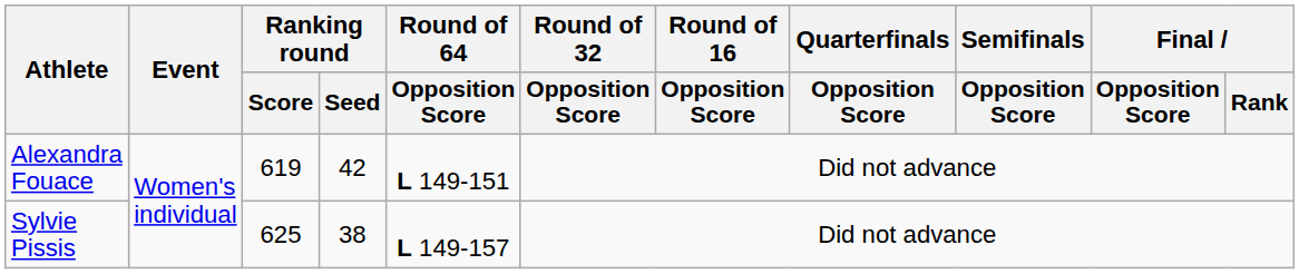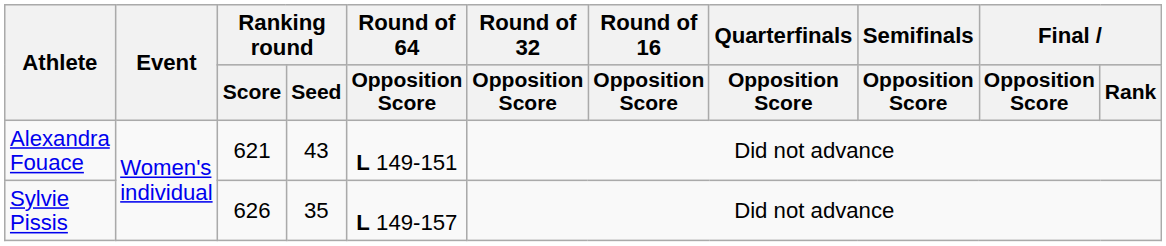Alexandra Fouace | Ranking round / Score: 619 -> 621
Alexandra Fouace | Ranking round / Seed: 42 -> 43
Sylvie Pissis | Ranking round / Score: 625 -> 626
Sylvie Pissis | Ranking round / Seed: 38 -> 35
